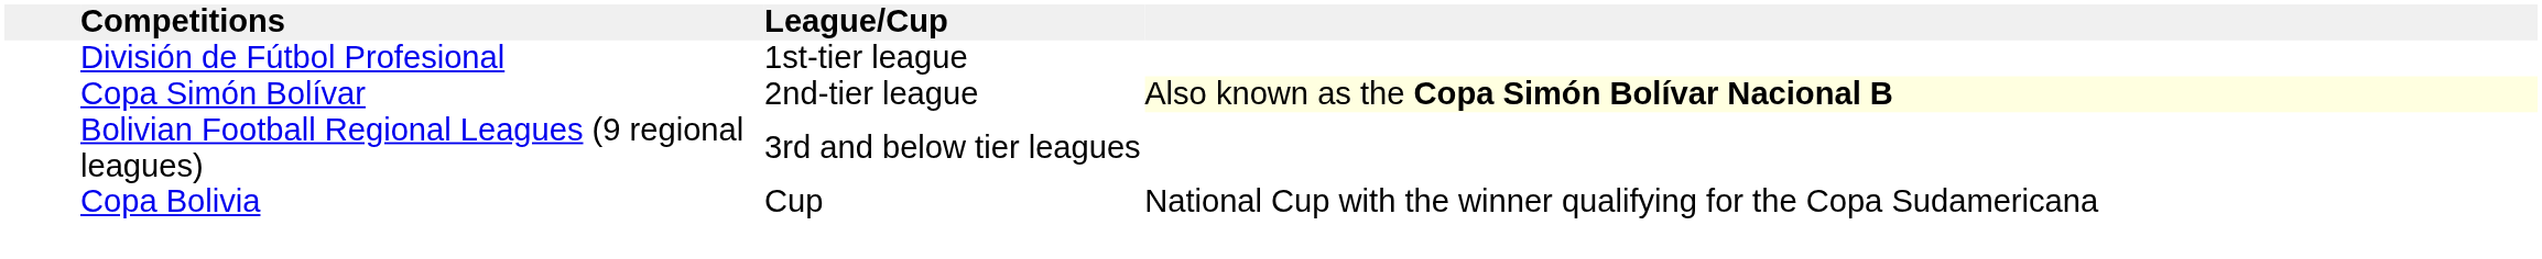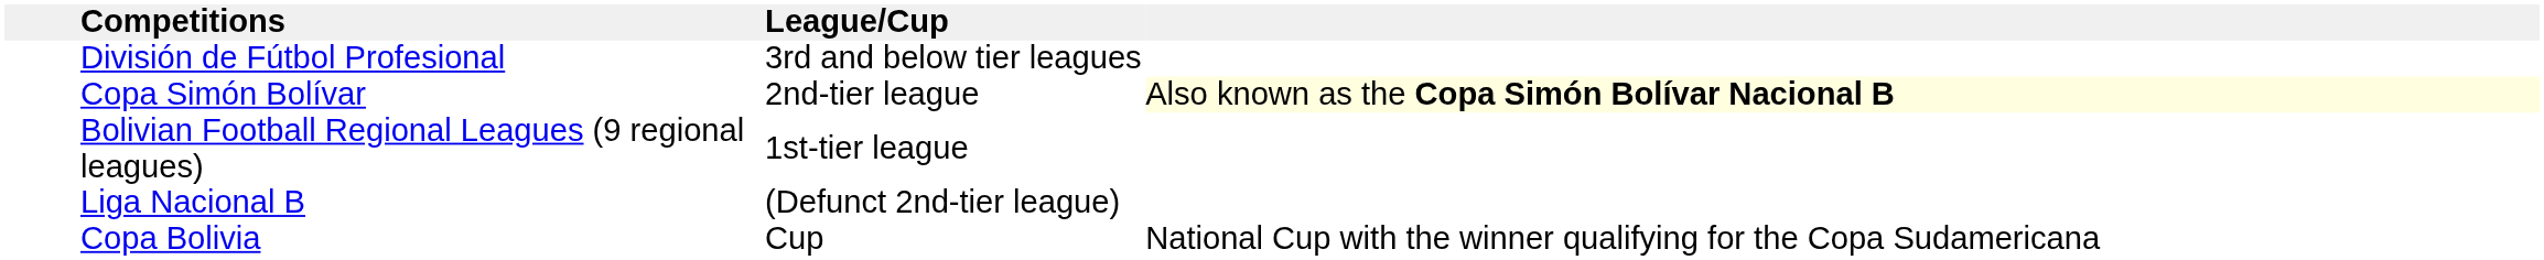División de Fútbol Profesional | League/Cup: 1st-tier league -> 3rd and below tier leagues
Bolivian Football Regional Leagues (9 regional leagues) | League/Cup: 3rd and below tier leagues -> 1st-tier league
+ row: Liga Nacional B | (Defunct 2nd-tier league)
